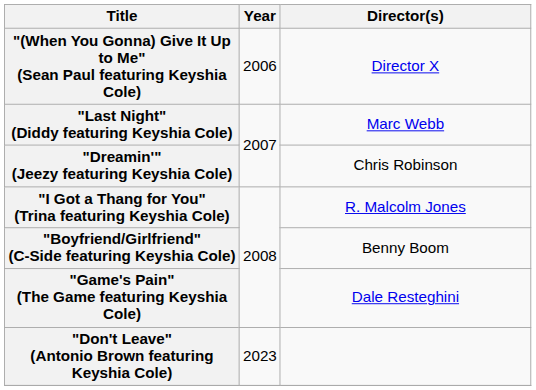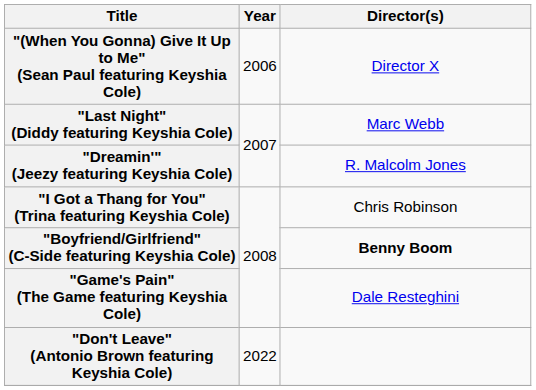"Dreamin'" (Jeezy featuring Keyshia Cole) | Director(s): Chris Robinson -> R. Malcolm Jones
"I Got a Thang for You" (Trina featuring Keyshia Cole) | Director(s): R. Malcolm Jones -> Chris Robinson
"Boyfriend/Girlfriend" (C-Side featuring Keyshia Cole) | Director(s): normal -> bold
"Don't Leave" (Antonio Brown featuring Keyshia Cole) | Year: 2023 -> 2022
